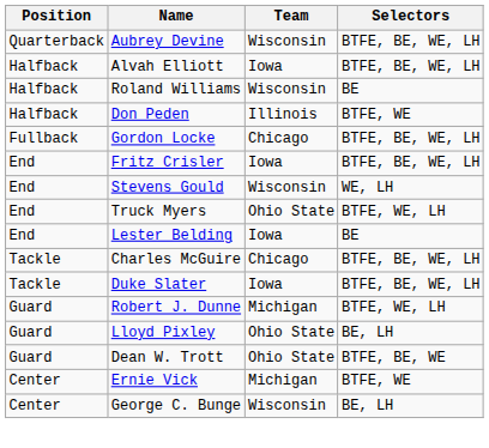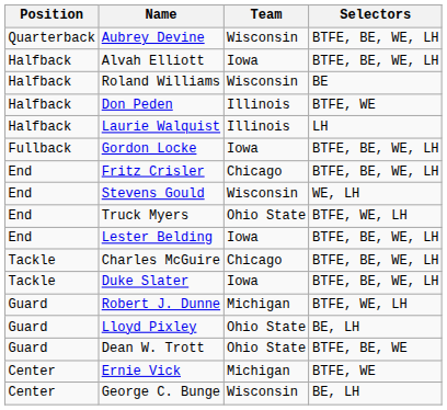+ row: Halfback | Laurie Walquist | Illinois | LH
Gordon Locke | Team: Chicago -> Iowa
Fritz Crisler | Team: Iowa -> Chicago
Lester Belding | Selectors: BE -> BTFE, BE, WE, LH
